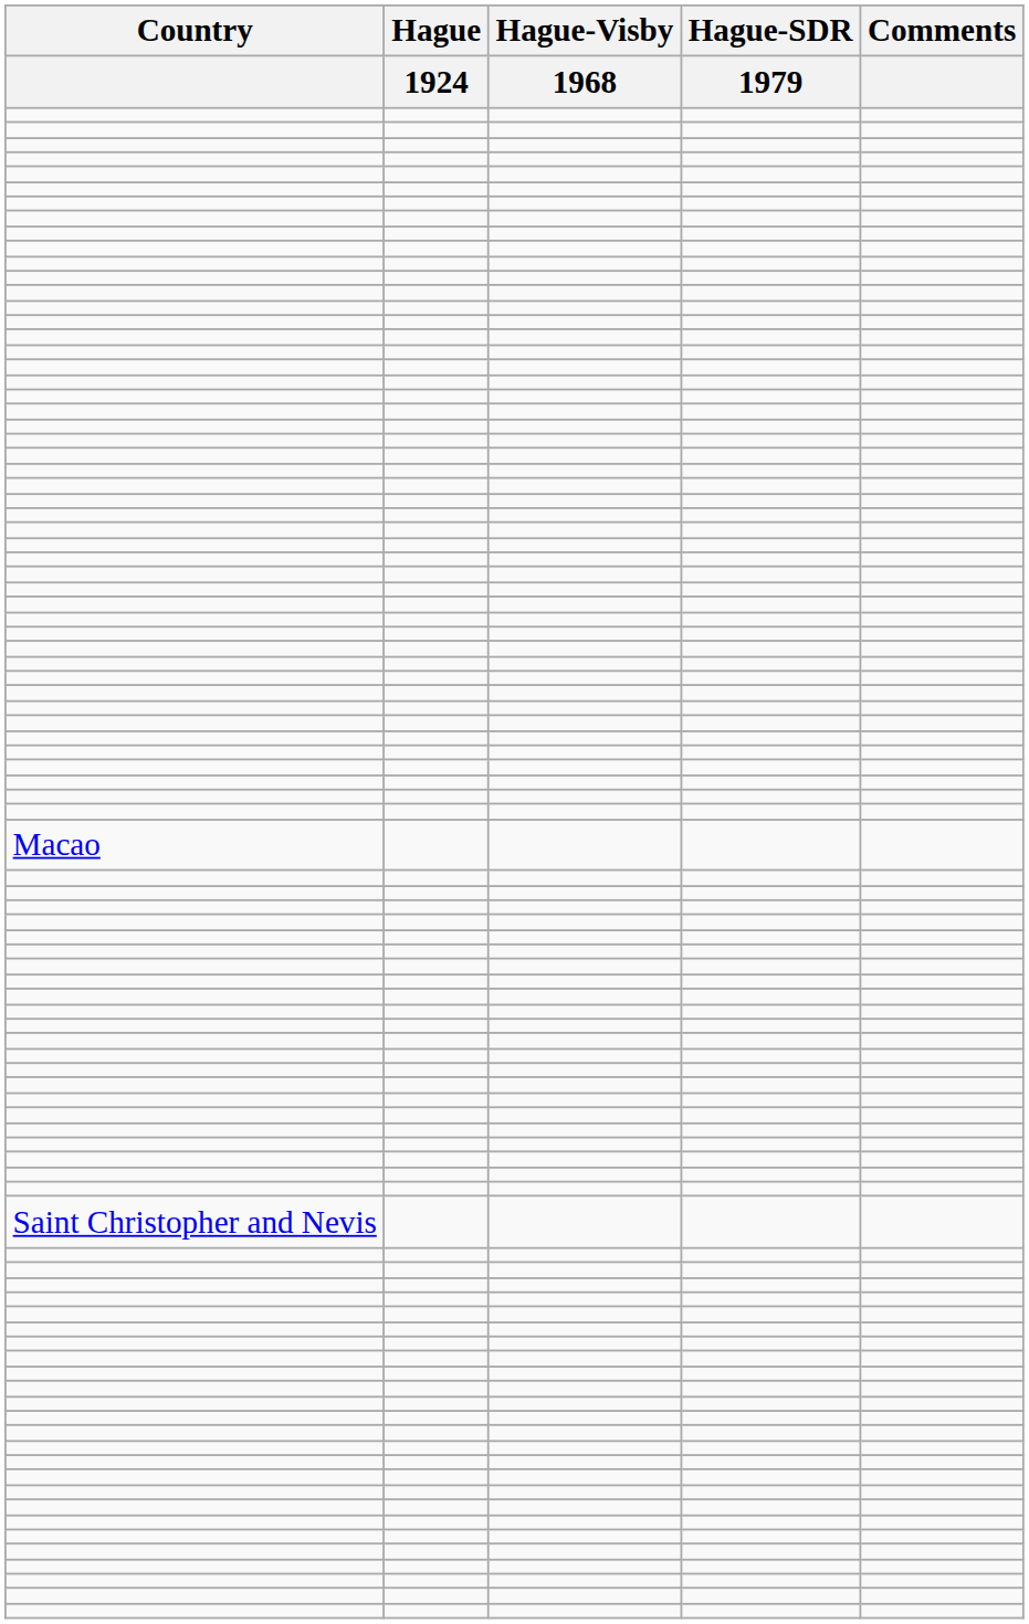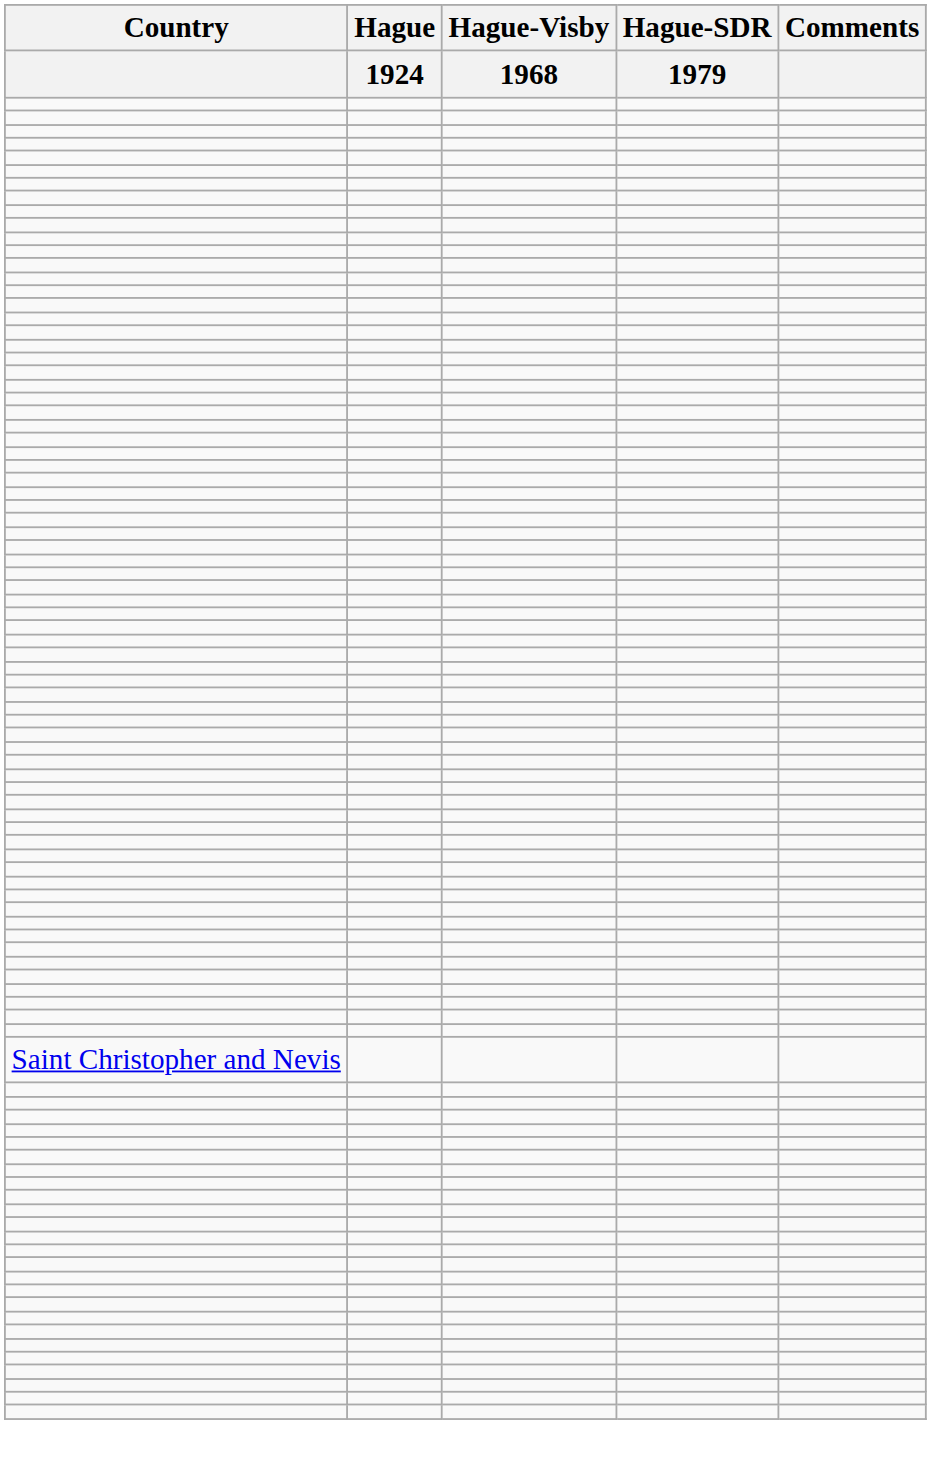- row: Macao
